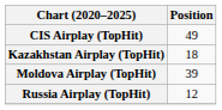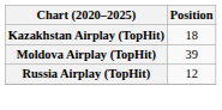- row: CIS Airplay (TopHit) | 49
